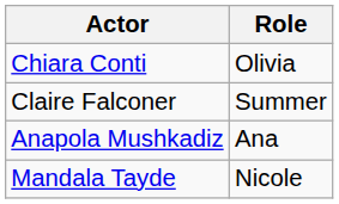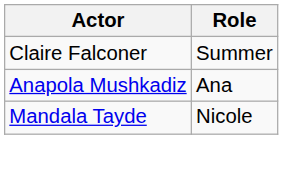- row: Chiara Conti | Olivia
